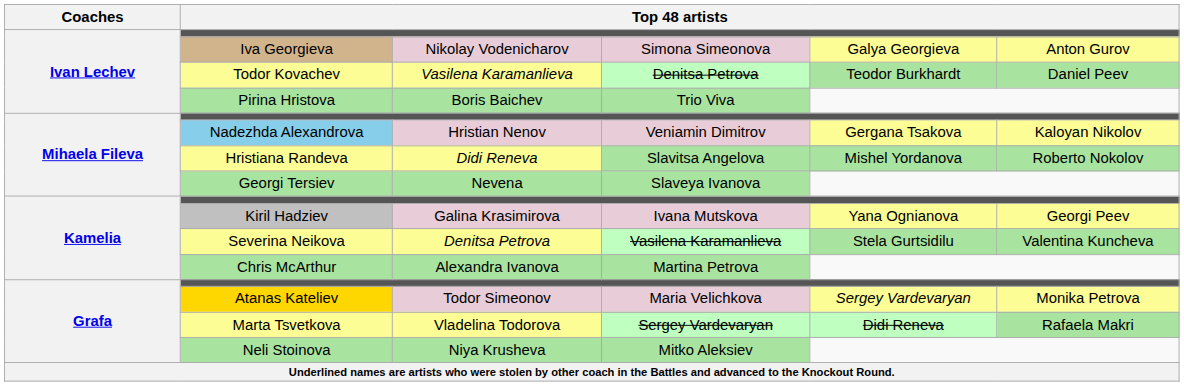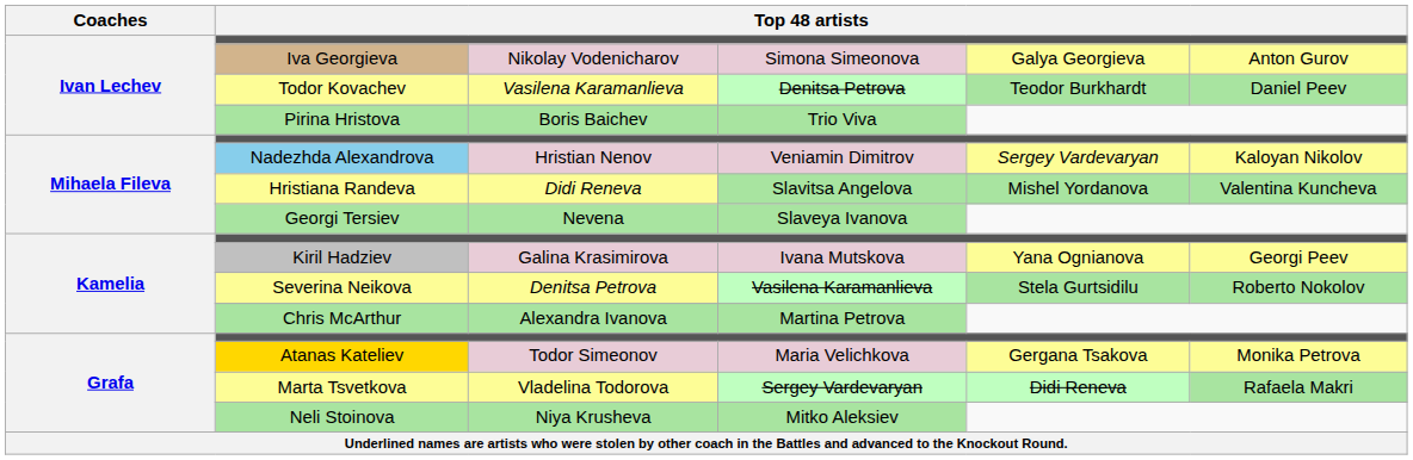Nadezhda Alexandrova | column 5: Gergana Tsakova -> Sergey Vardevaryan
Hristiana Randeva | column 6: Roberto Nokolov -> Valentina Kuncheva
Severina Neikova | column 6: Valentina Kuncheva -> Roberto Nokolov
Atanas Kateliev | column 5: Sergey Vardevaryan -> Gergana Tsakova
